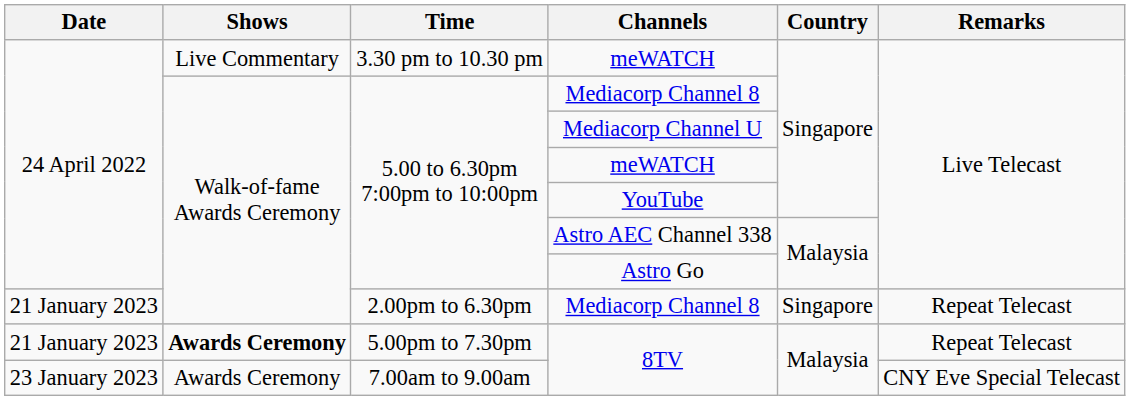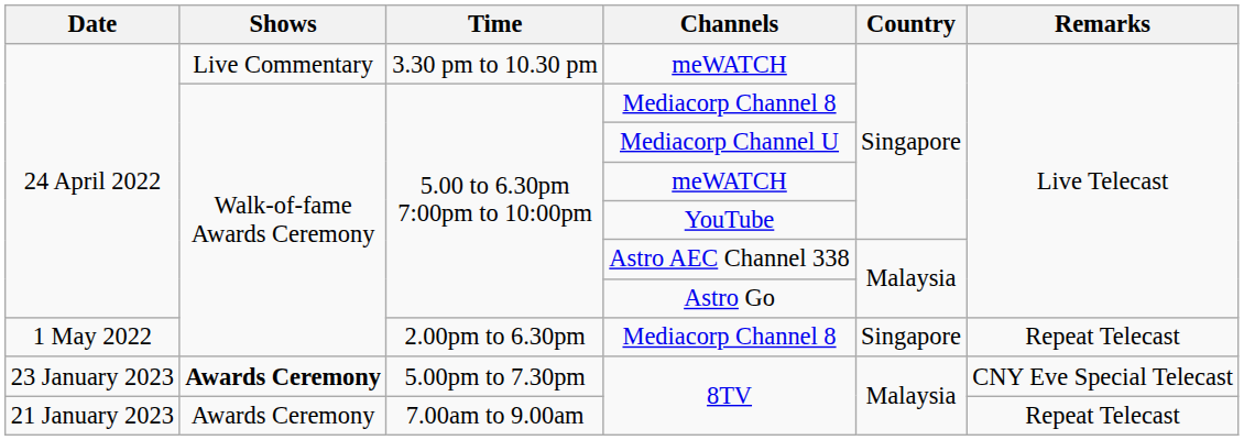2.00pm to 6.30pm / Mediacorp Channel 8 | Date: 21 January 2023 -> 1 May 2022
5.00pm to 7.30pm / 8TV | Date: 21 January 2023 -> 23 January 2023
5.00pm to 7.30pm / 8TV | Remarks: Repeat Telecast -> CNY Eve Special Telecast
7.00am to 9.00am / 8TV | Date: 23 January 2023 -> 21 January 2023
7.00am to 9.00am / 8TV | Remarks: CNY Eve Special Telecast -> Repeat Telecast
